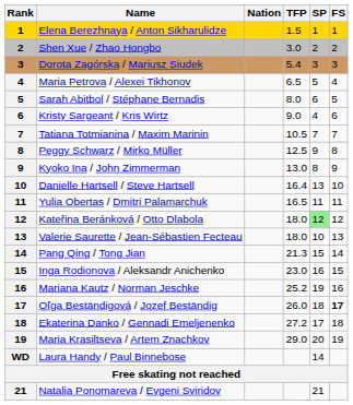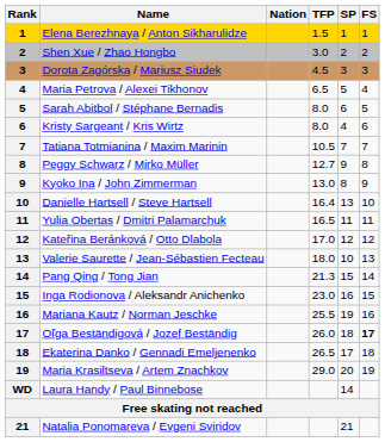Dorota Zagórska / Mariusz Siudek | TFP: 5.4 -> 4.5
Kristy Sargeant / Kris Wirtz | TFP: 9.0 -> 8.0
Peggy Schwarz / Mirko Müller | TFP: 12.5 -> 12.7
Kateřina Beránková / Otto Dlabola | TFP: 18.0 -> 17.0
Kateřina Beránková / Otto Dlabola | SP: lightgreen background -> no background
Mariana Kautz / Norman Jeschke | TFP: 25.2 -> 25.5
Ekaterina Danko / Gennadi Emeljenenko | TFP: 27.2 -> 26.5
